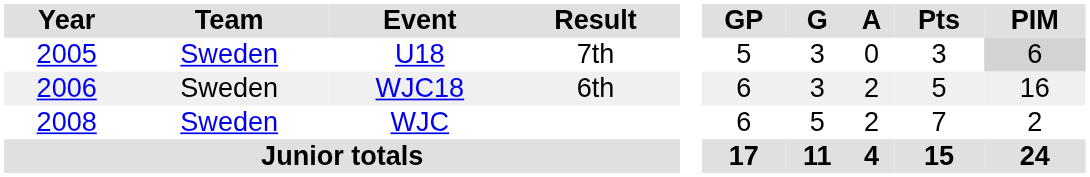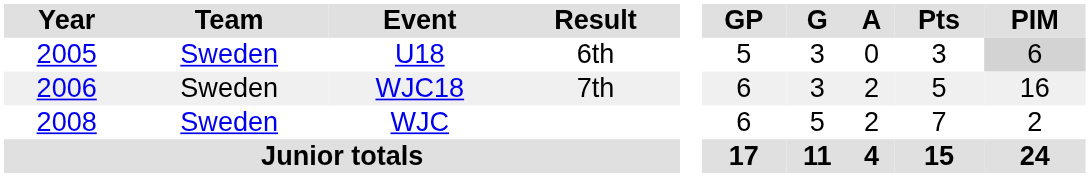U18 | Result: 7th -> 6th
WJC18 | Result: 6th -> 7th
